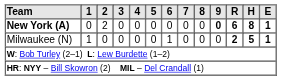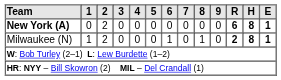New York (A) | 9: bold -> normal
Milwaukee (N) | 2: 0 -> 2
Milwaukee (N) | 8: 0 -> 1
Milwaukee (N) | H: 5 -> 8
